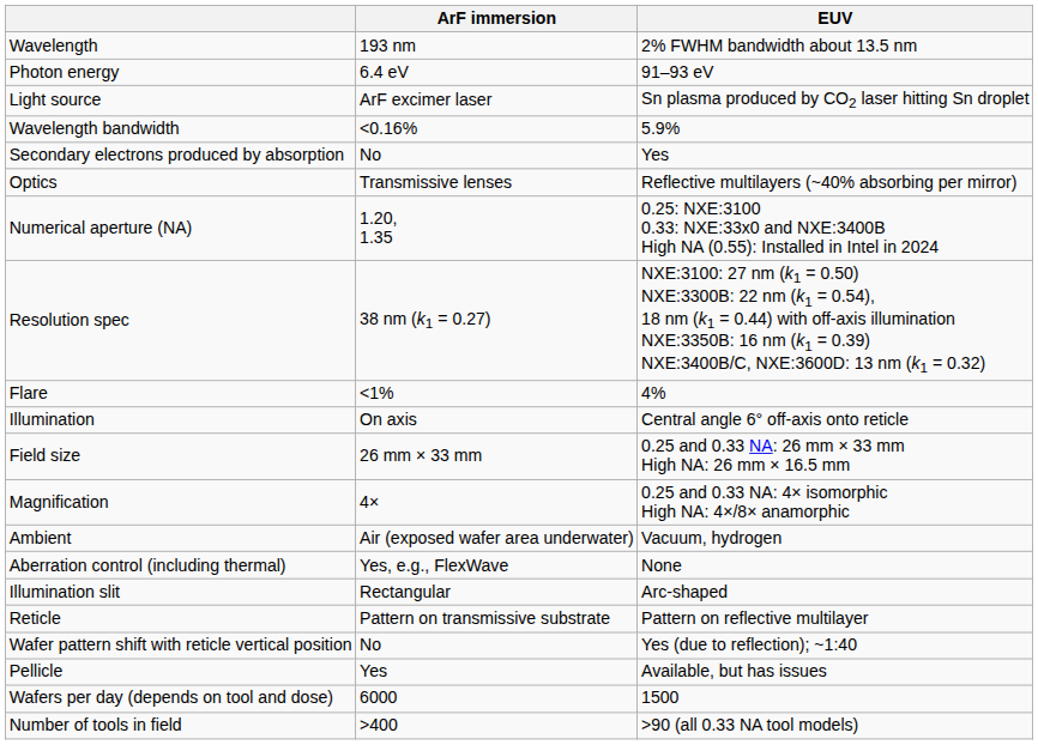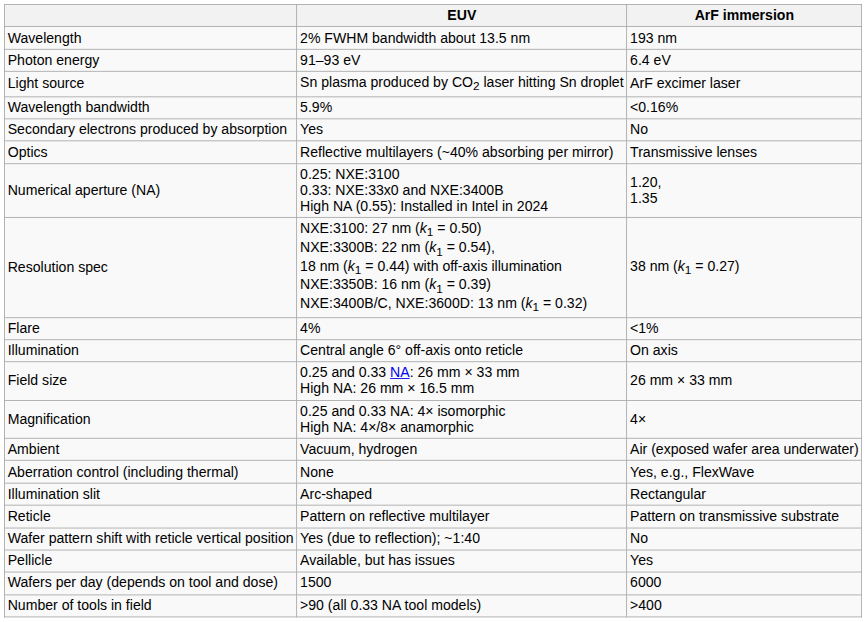columns swapped: EUV <-> ArF immersion
